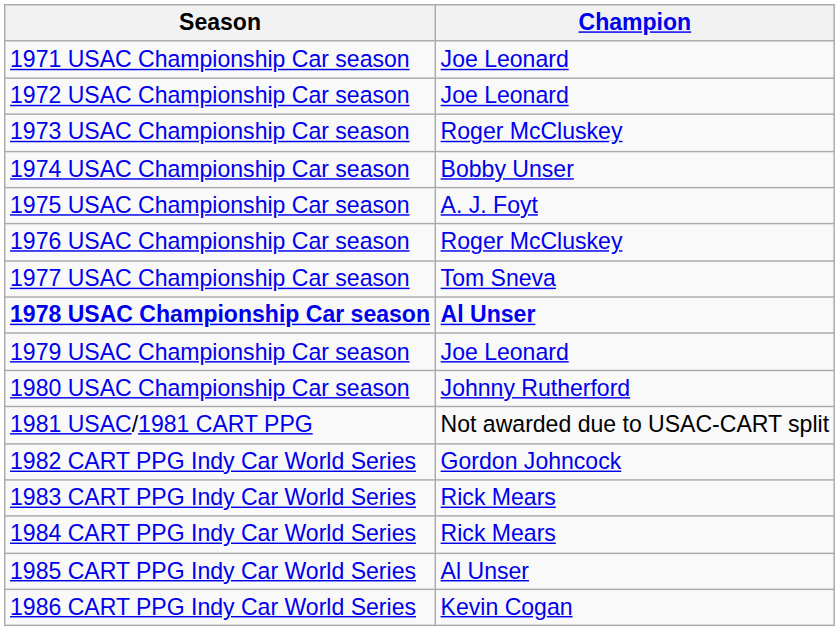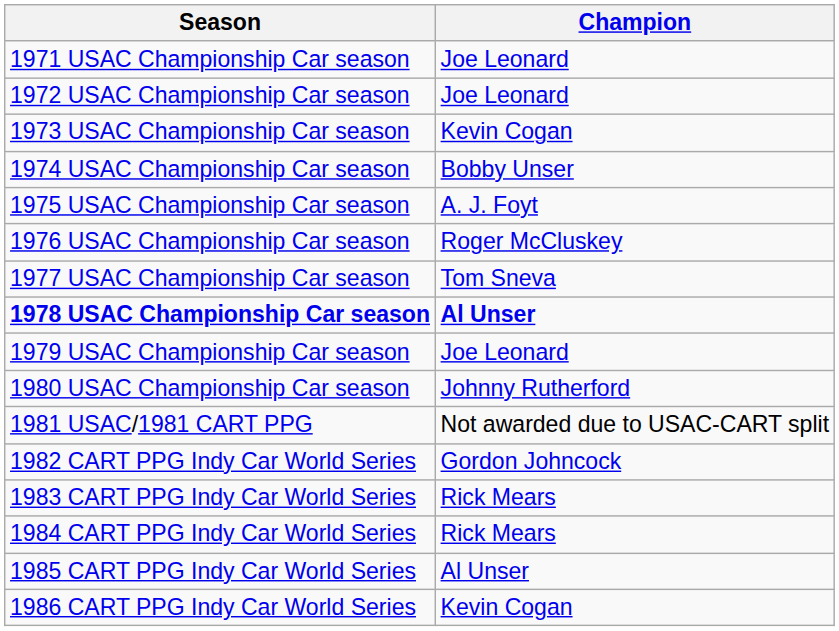1973 USAC Championship Car season | Champion: Roger McCluskey -> Kevin Cogan
